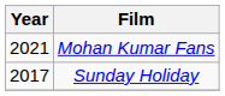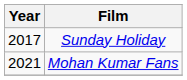rows swapped: Sunday Holiday <-> Mohan Kumar Fans
